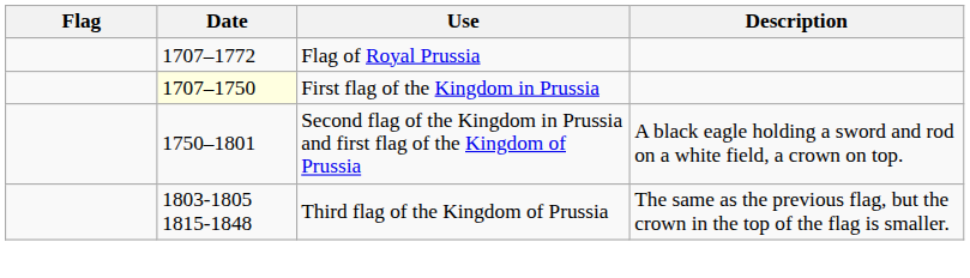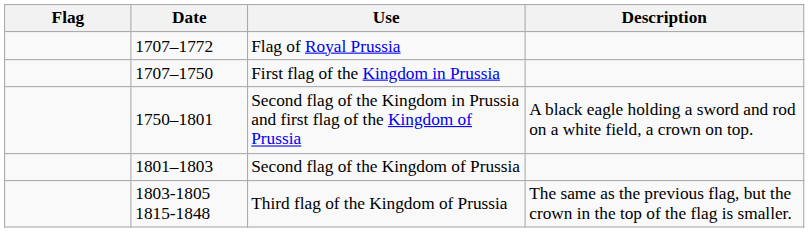First flag of the Kingdom in Prussia | Date: lightyellow background -> no background
+ row: 1801–1803 | Second flag of the Kingdom of Prussia
